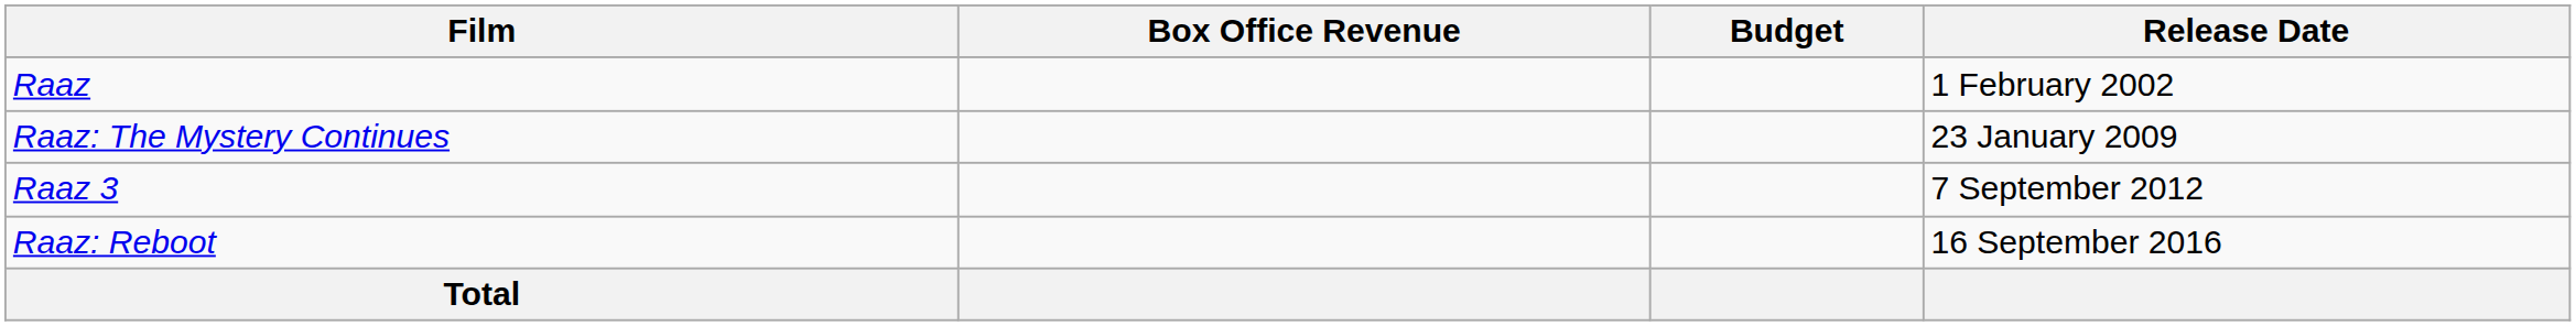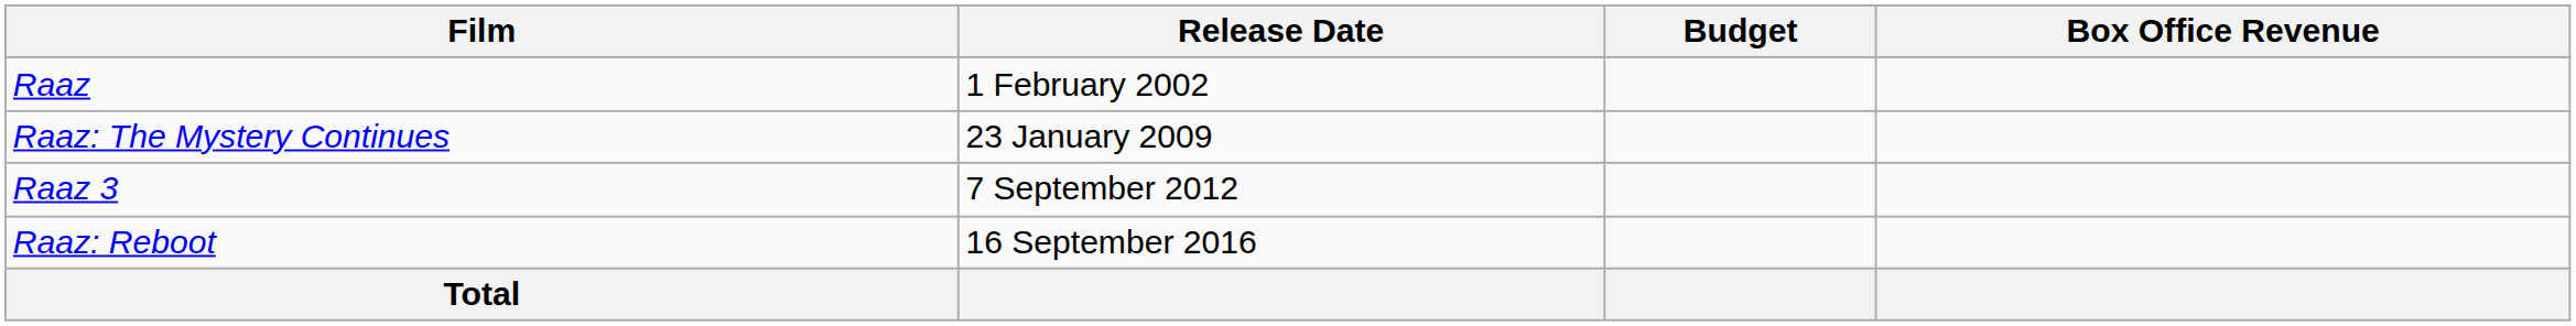columns swapped: Release Date <-> Box Office Revenue
